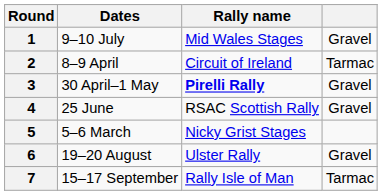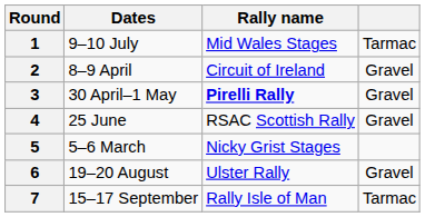1 | column 4: Gravel -> Tarmac
2 | column 4: Tarmac -> Gravel
